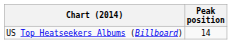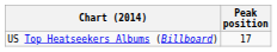US Top Heatseekers Albums (Billboard) | Peak position: 14 -> 17
